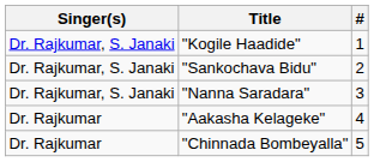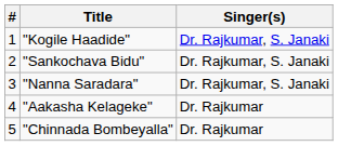columns swapped: # <-> Singer(s)
